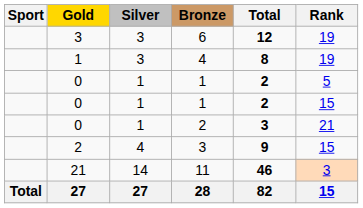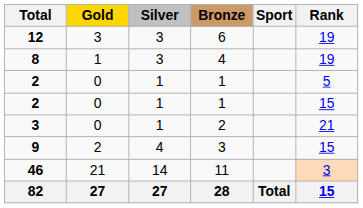columns swapped: Sport <-> Total
